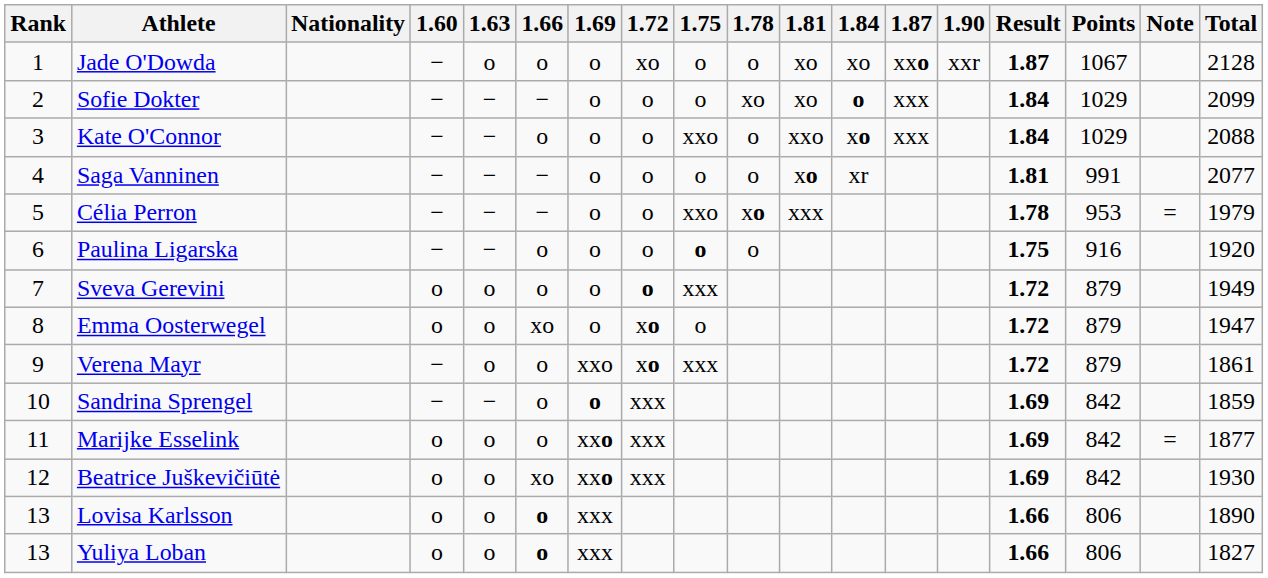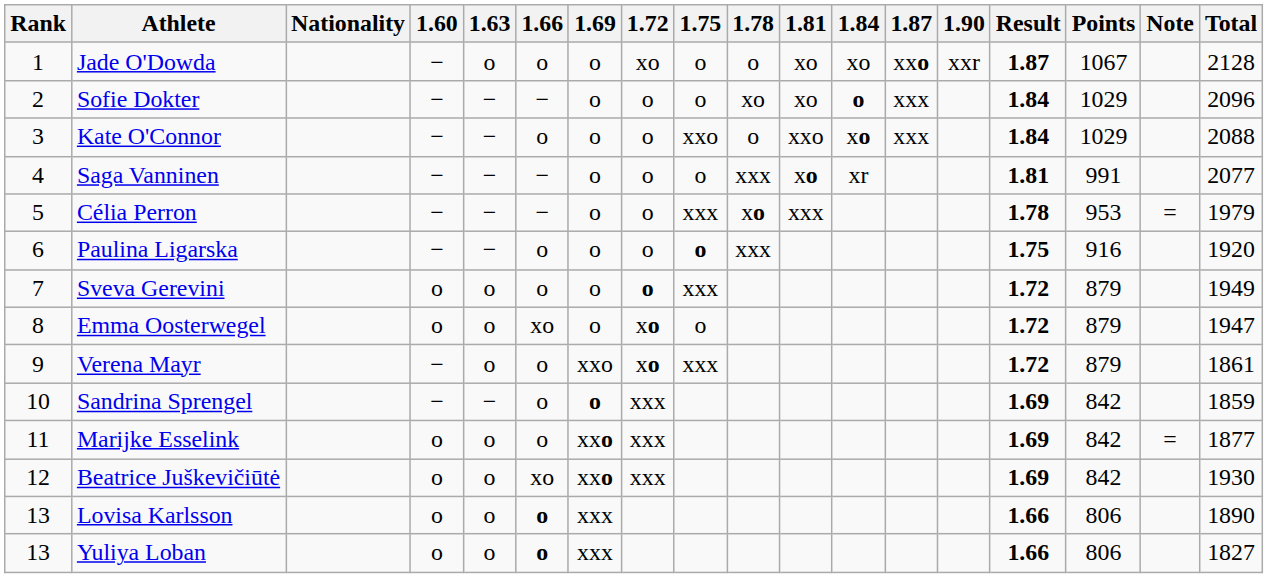Sofie Dokter | Total: 2099 -> 2096
Saga Vanninen | 1.78: o -> xxx
Célia Perron | 1.75: xxo -> xxx
Paulina Ligarska | 1.78: o -> xxx
